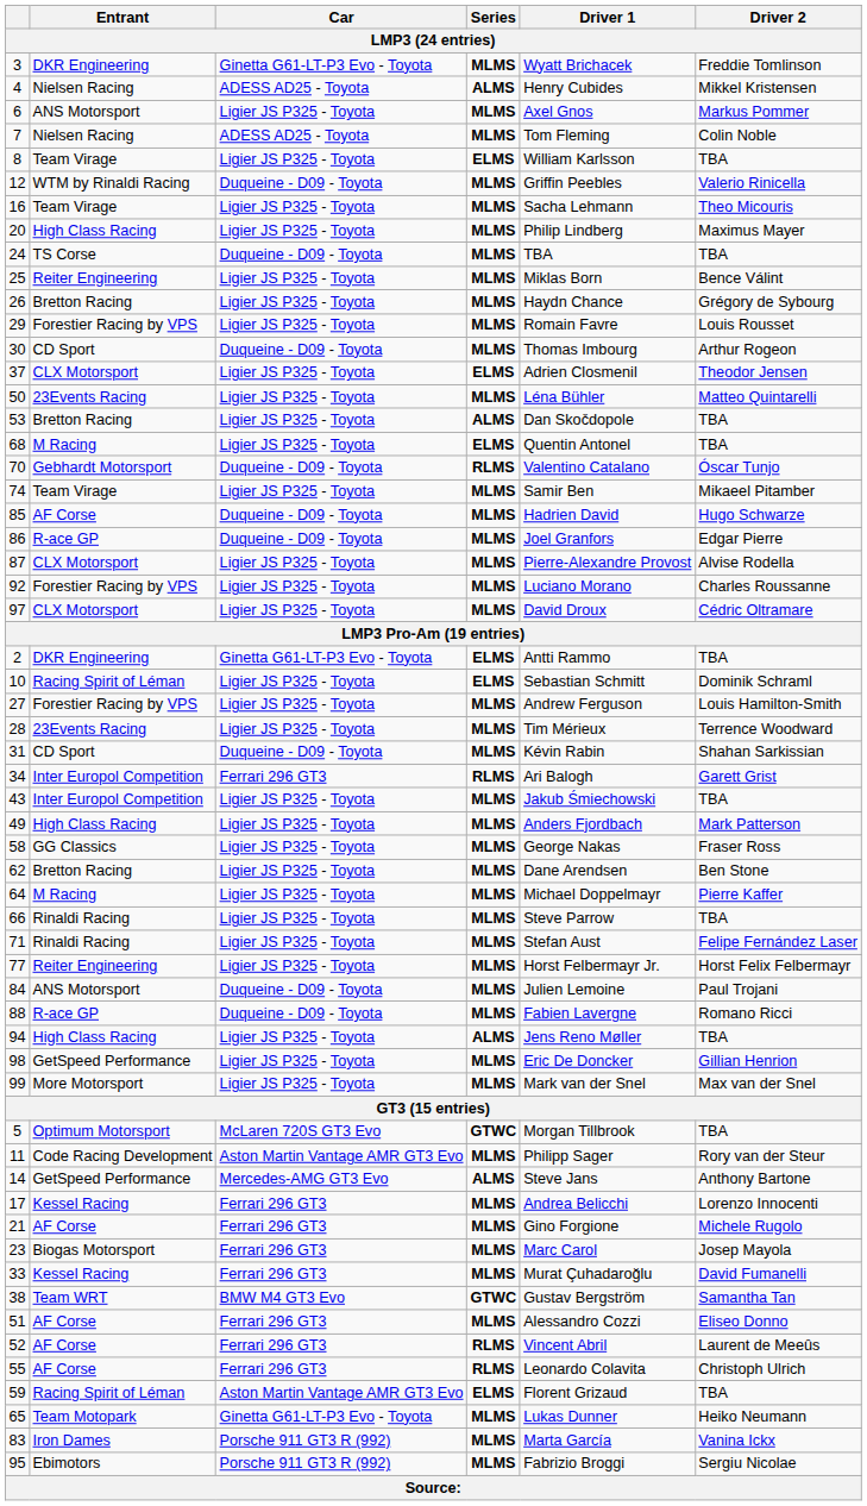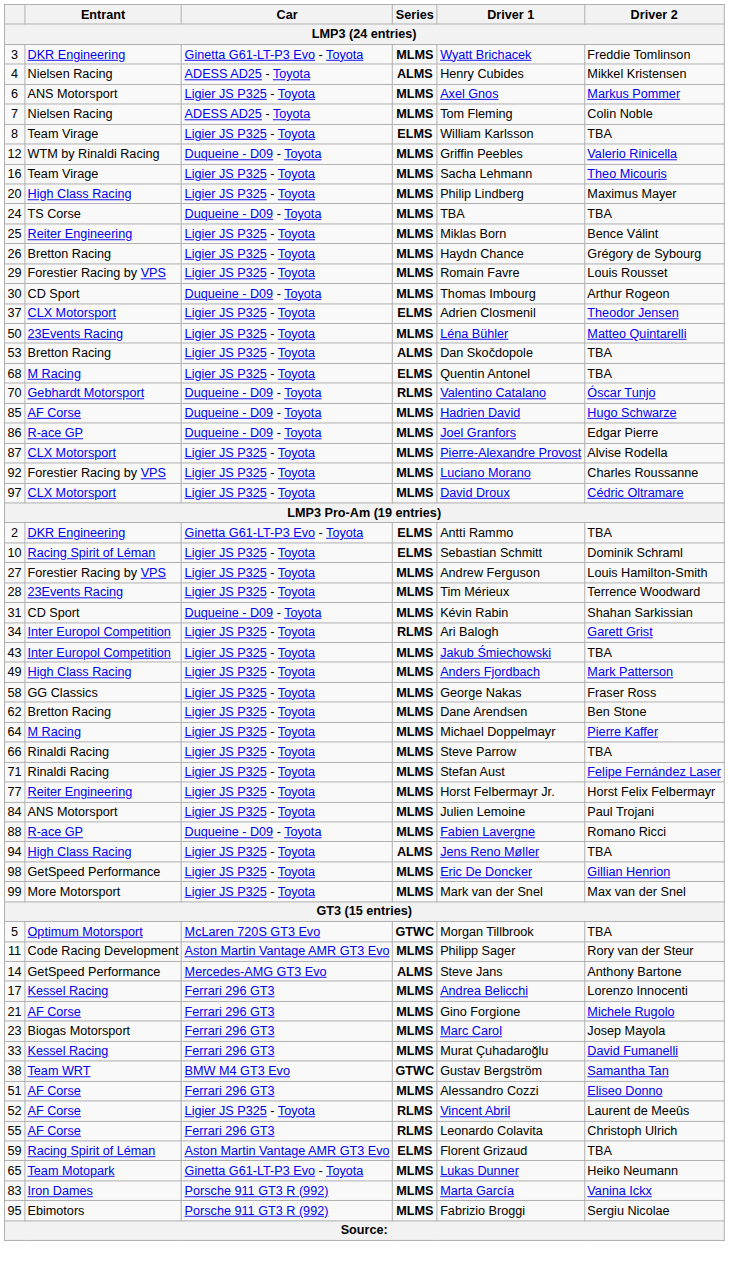- row: 74 | Team Virage | Ligier JS P325 - Toyota | MLMS | Samir Ben | Mikaeel Pitamber
34 | Car: Ferrari 296 GT3 -> Ligier JS P325 - Toyota
84 | Car: Duqueine - D09 - Toyota -> Ligier JS P325 - Toyota
52 | Car: Ferrari 296 GT3 -> Ligier JS P325 - Toyota
